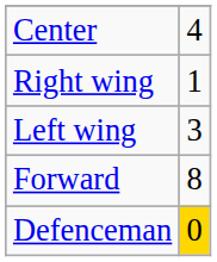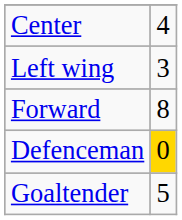- row: Right wing | 1
+ row: Goaltender | 5
